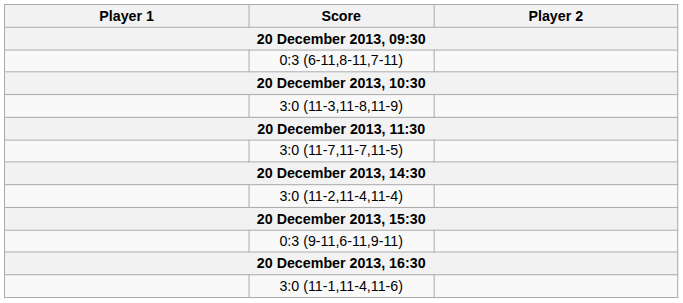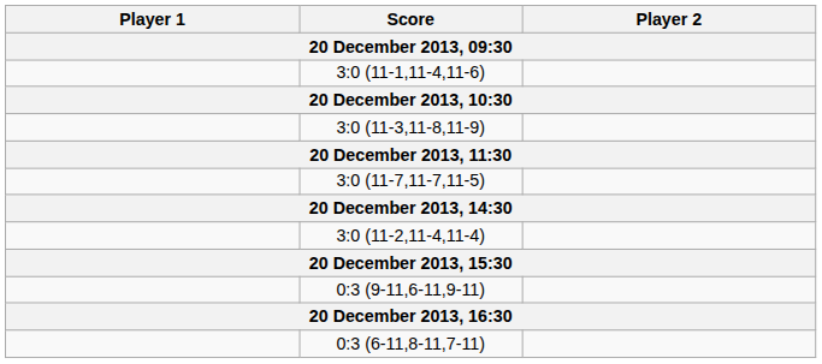rows swapped: 3:0 (11-1,11-4,11-6) <-> 0:3 (6-11,8-11,7-11)
